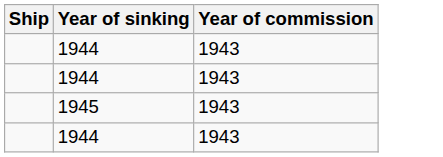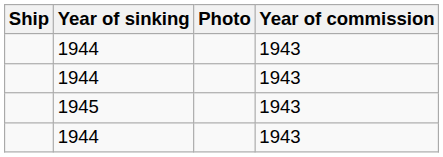+ column: Photo
